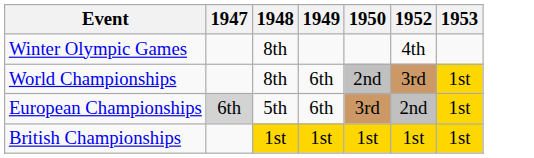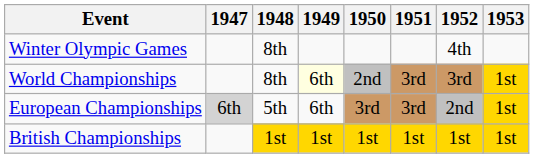+ column: 1951 | 3rd | 3rd | 1st
World Championships | 1949: no background -> lightyellow background
